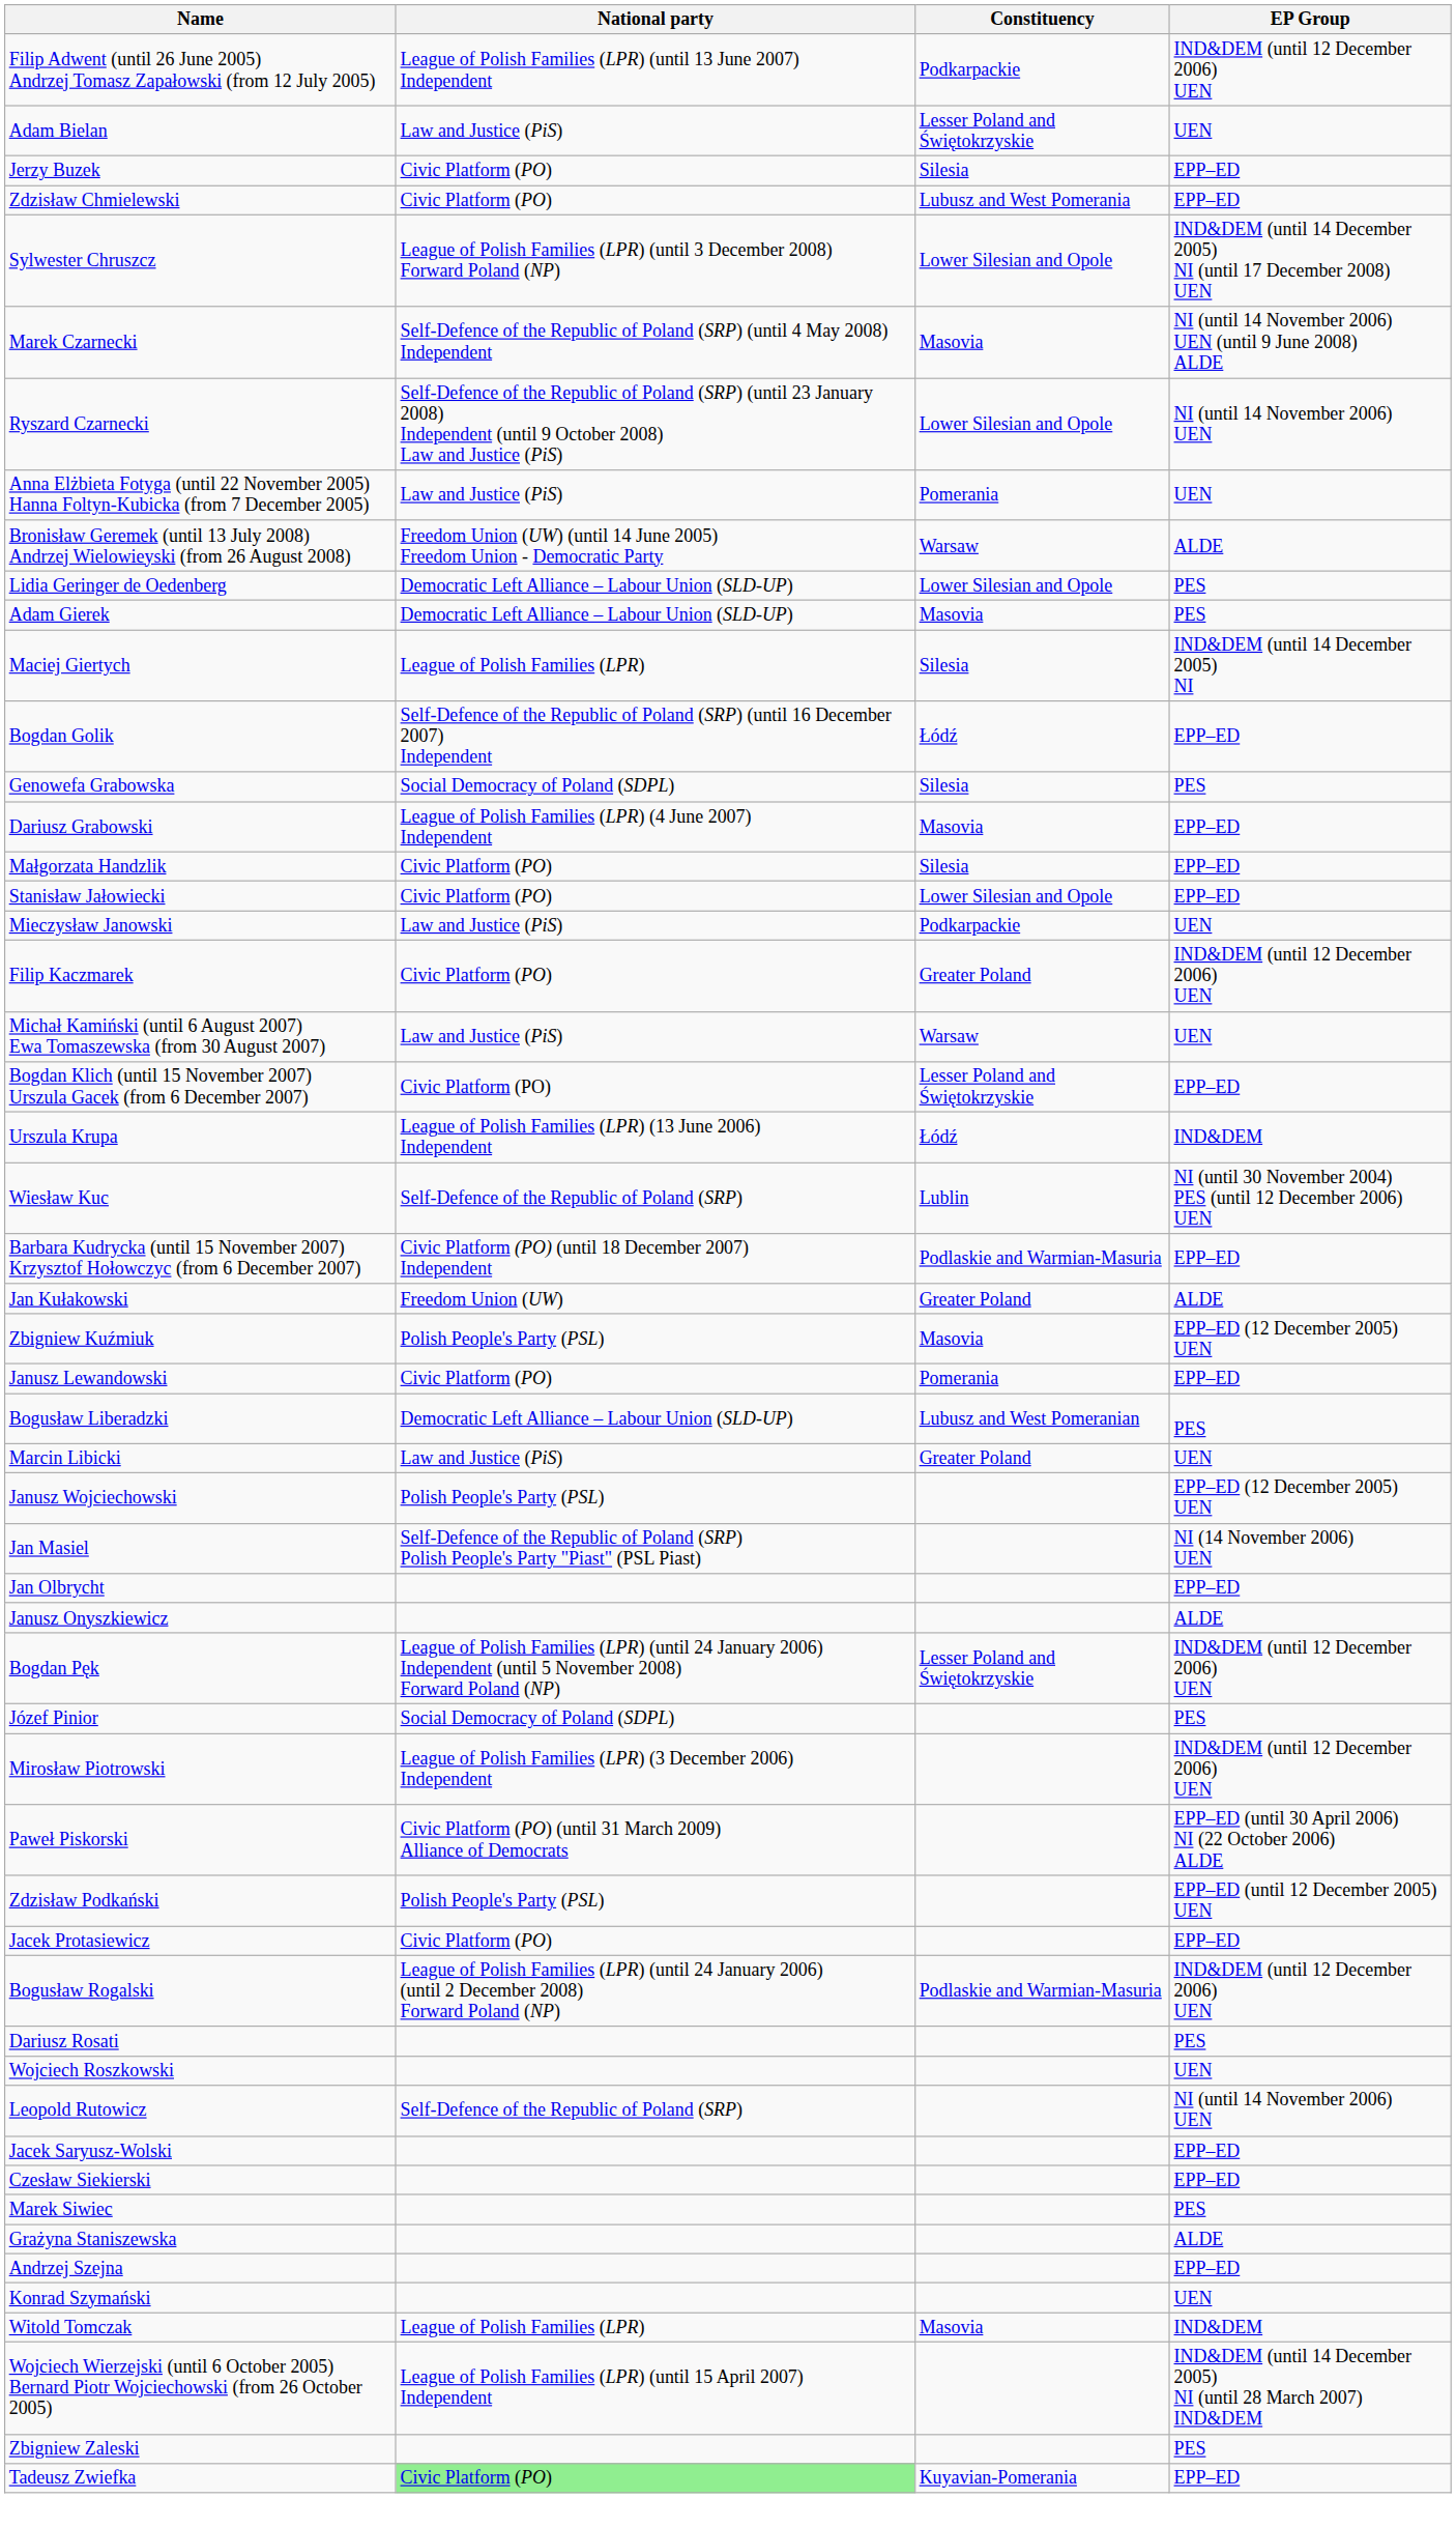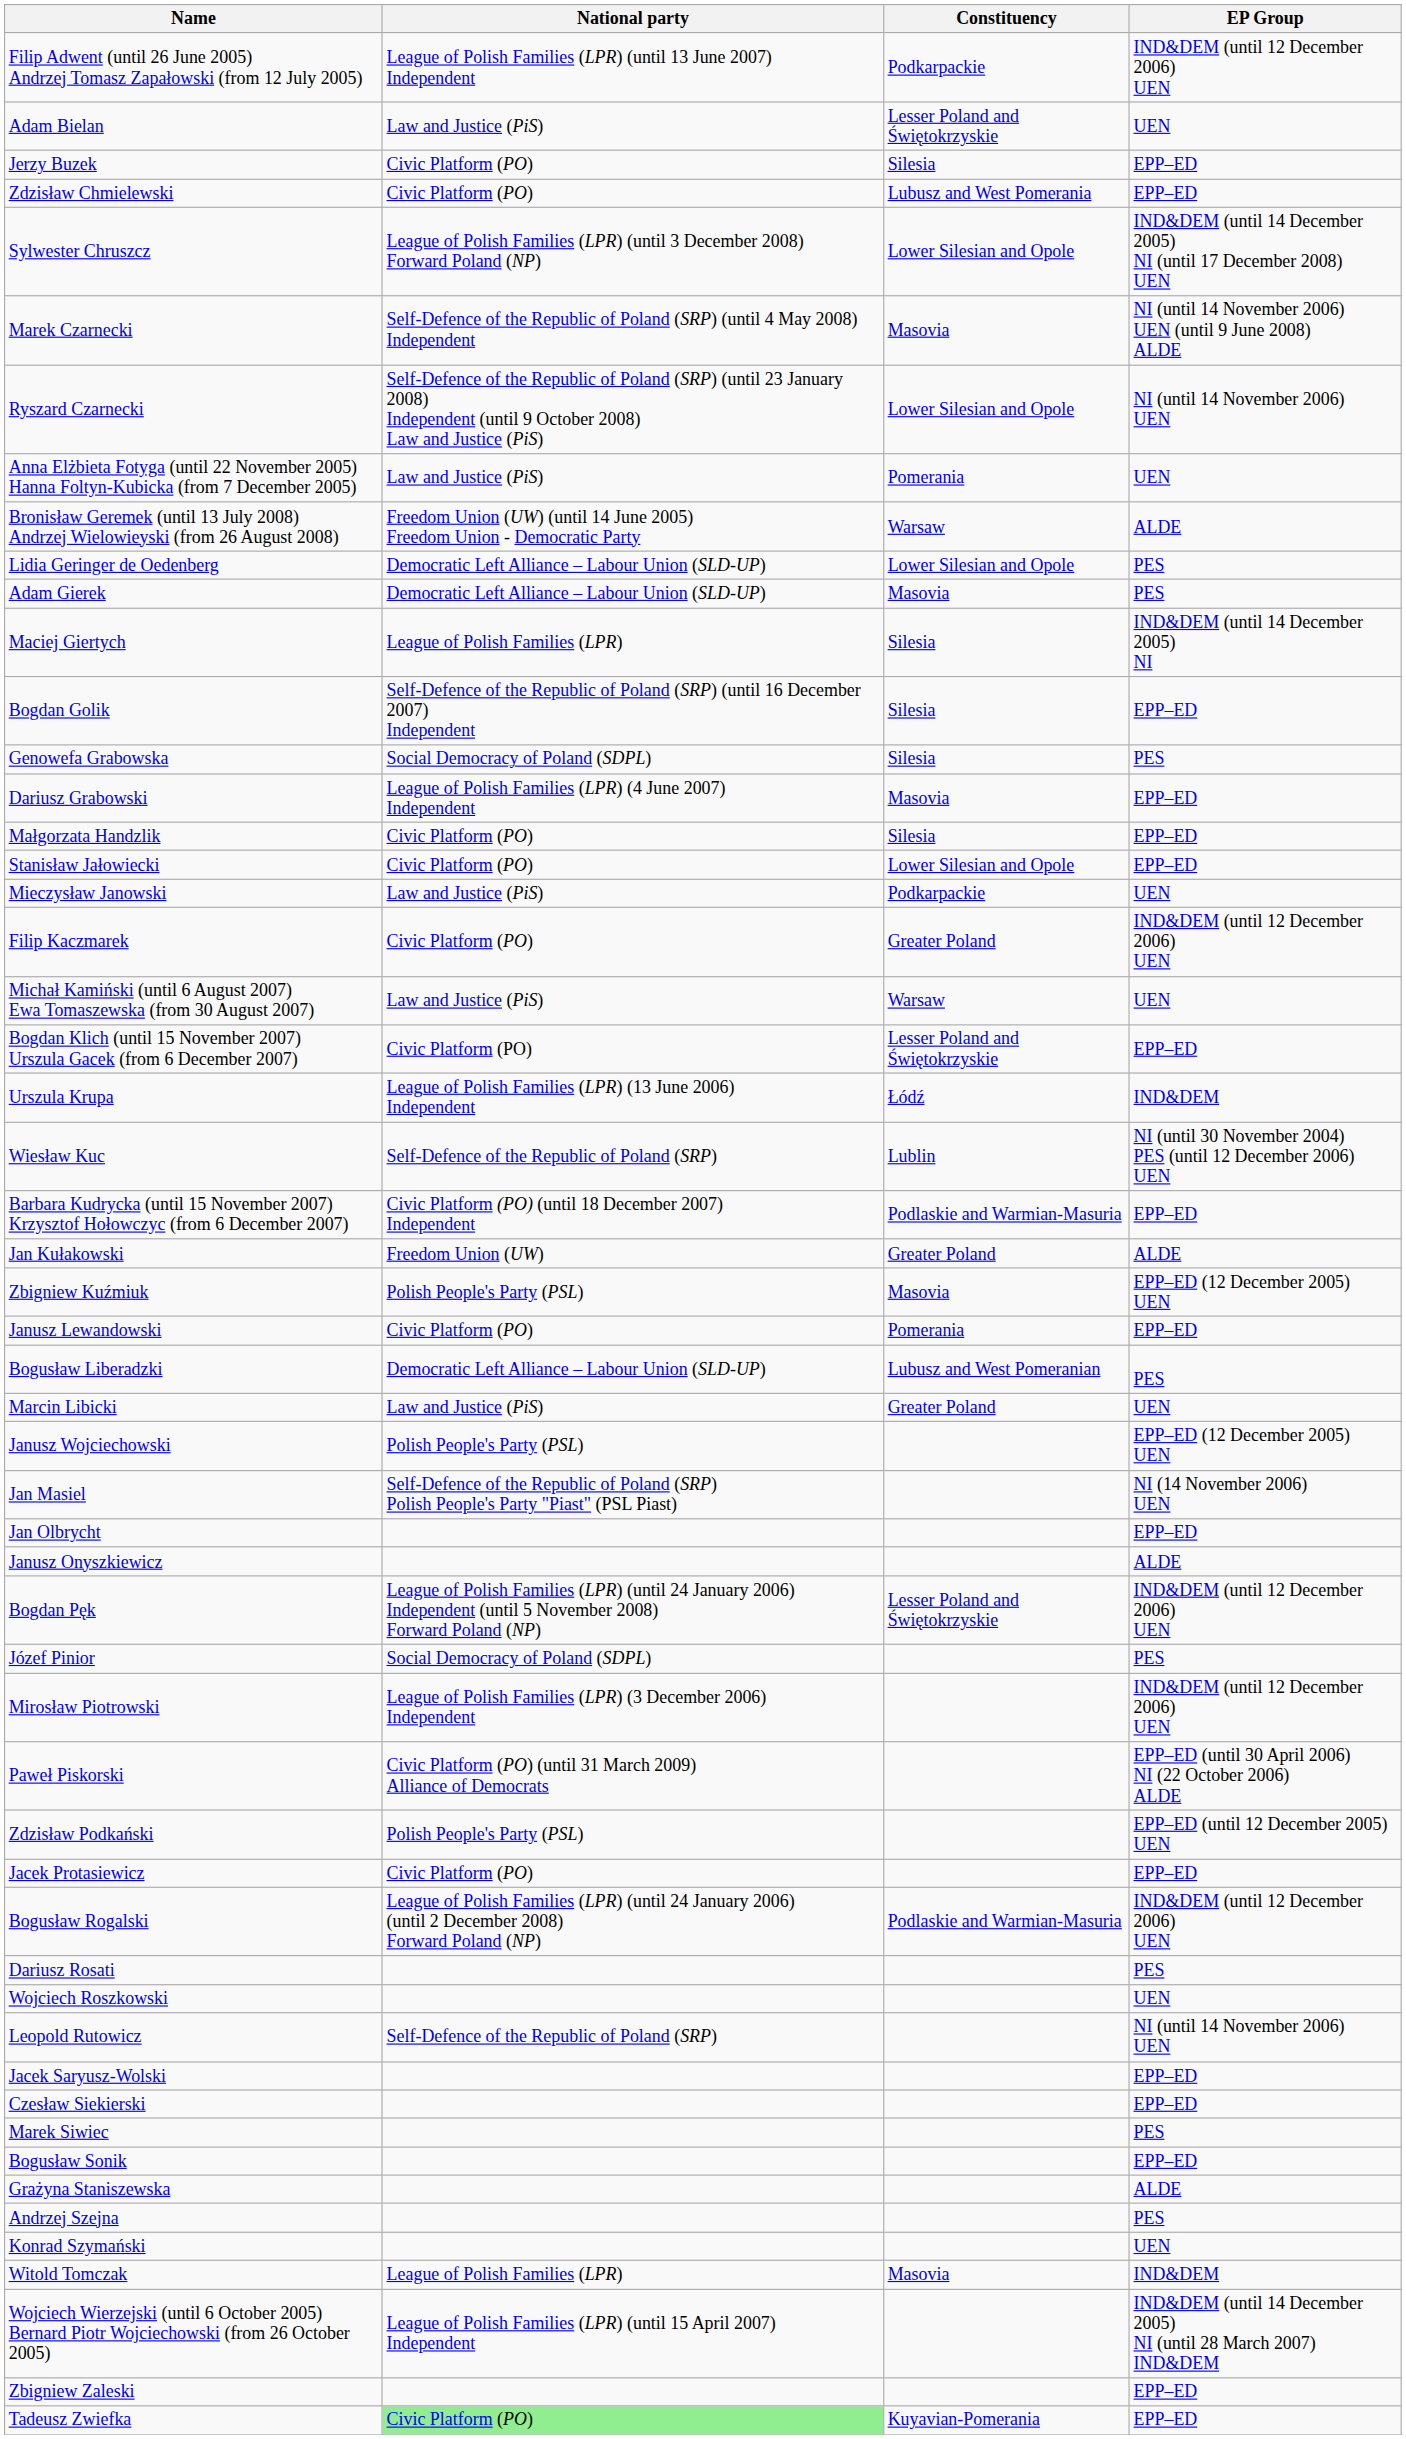Bogdan Golik | Constituency: Łódź -> Silesia
+ row: Bogusław Sonik | EPP–ED
Andrzej Szejna | EP Group: EPP–ED -> PES
Zbigniew Zaleski | EP Group: PES -> EPP–ED
